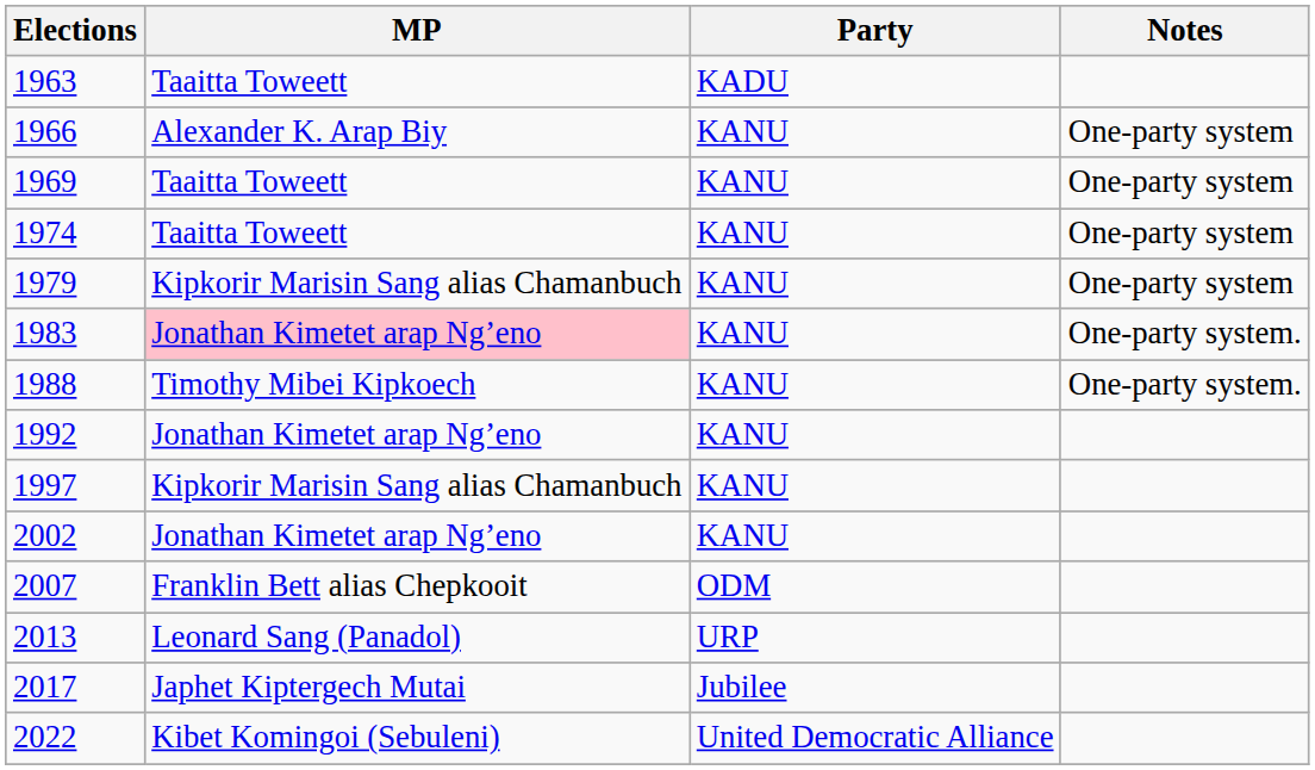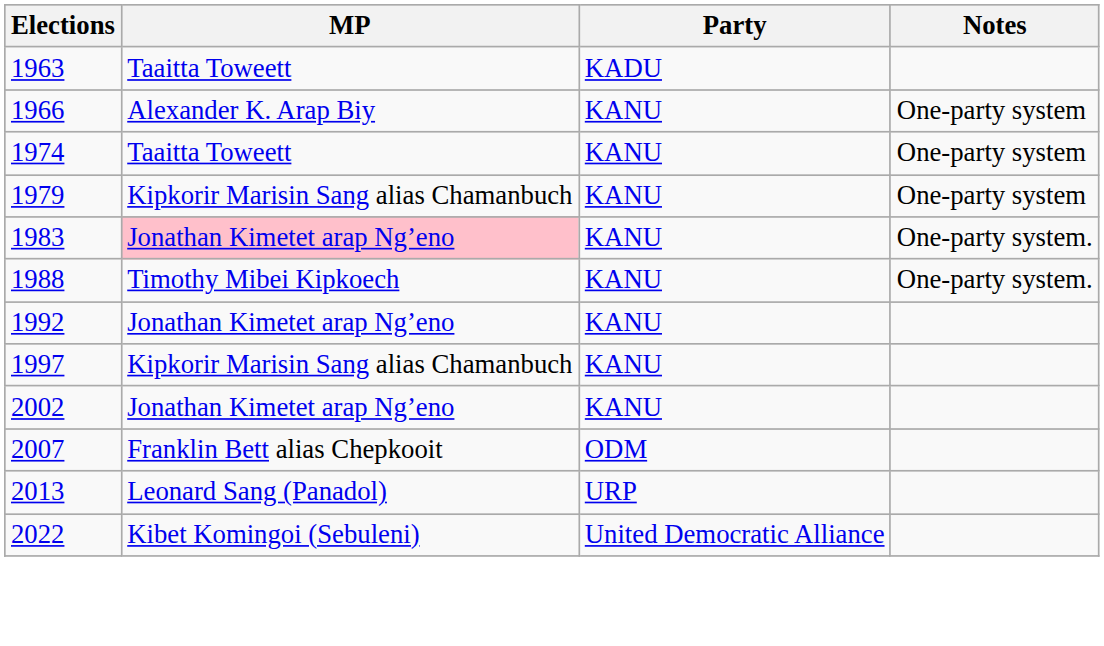- row: 1969 | Taaitta Toweett | KANU | One-party system
- row: 2017 | Japhet Kiptergech Mutai | Jubilee
